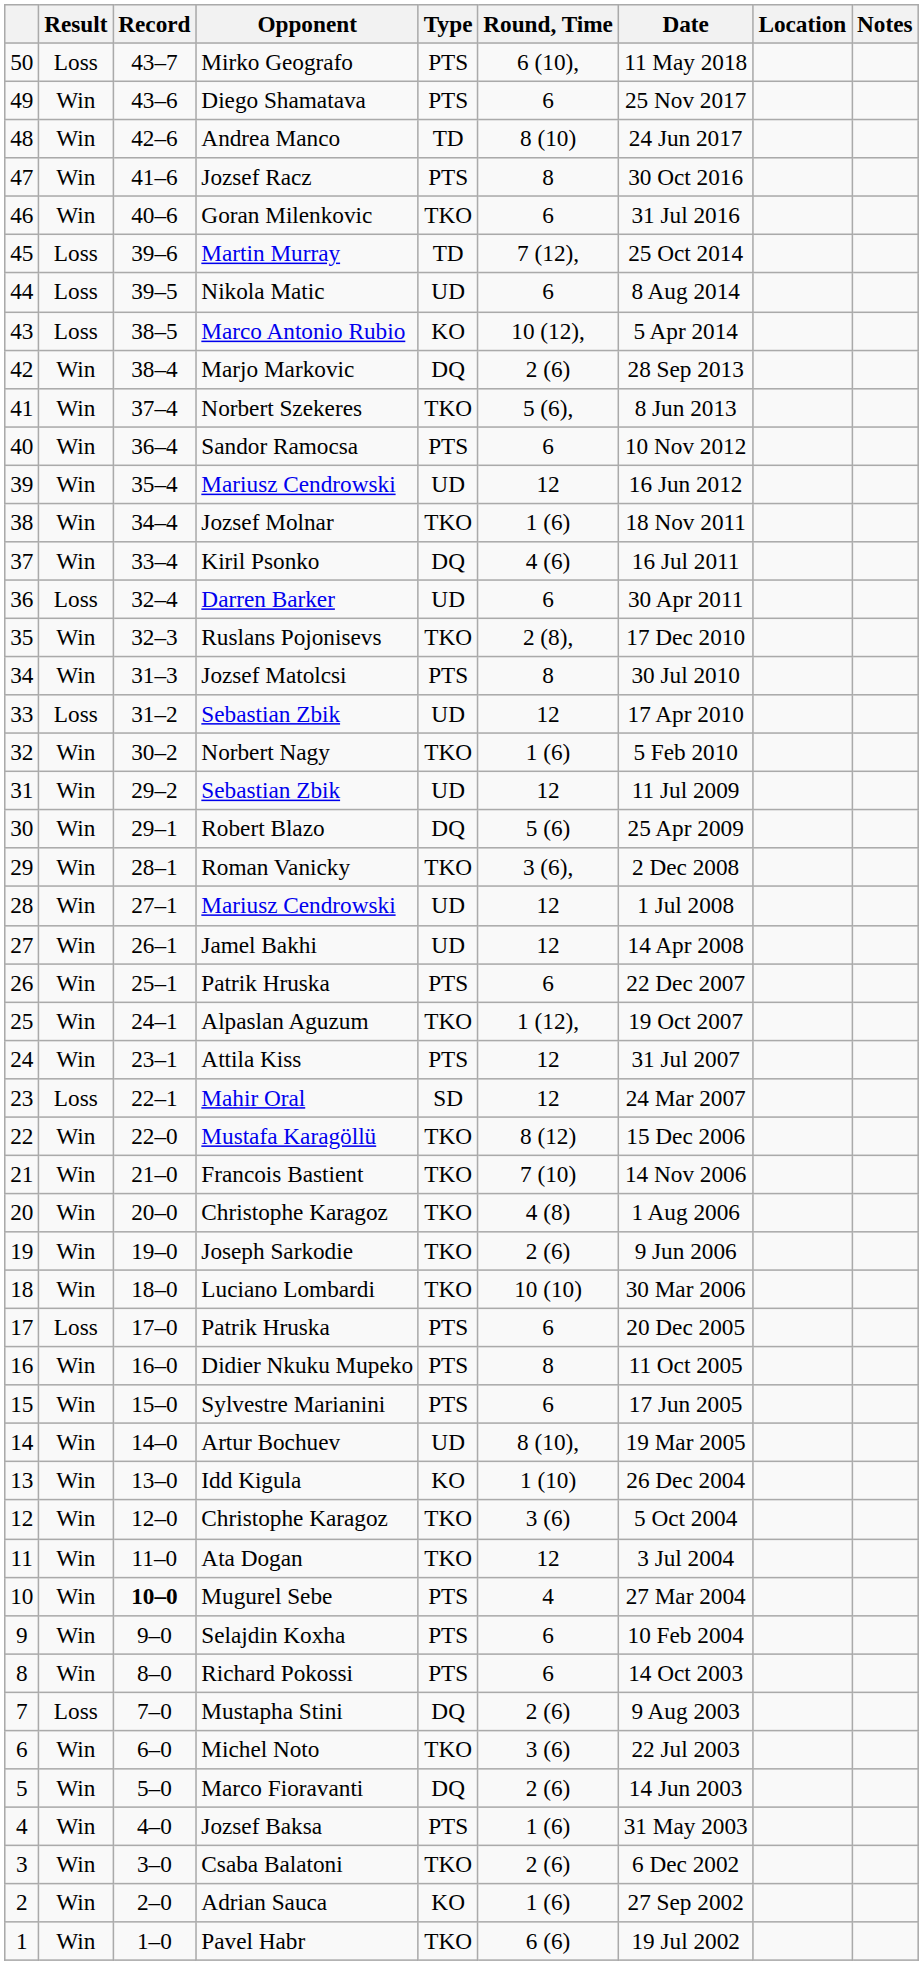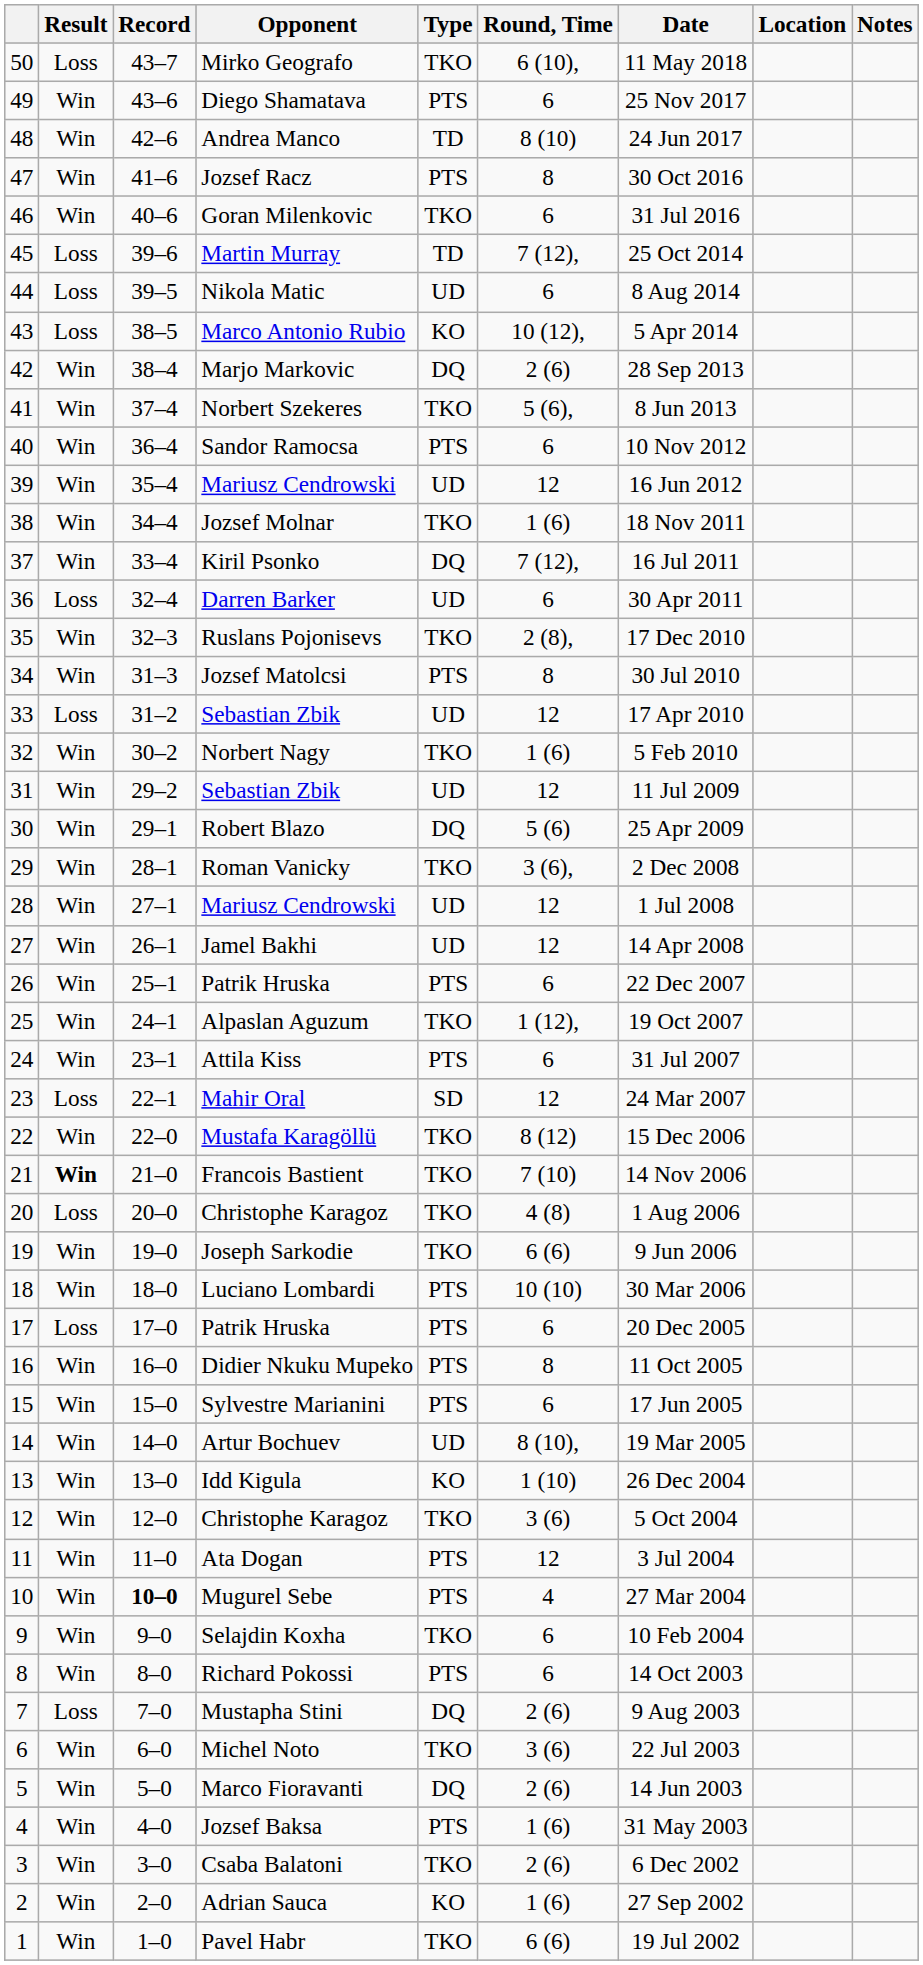Mirko Geografo | Type: PTS -> TKO
Kiril Psonko | Round, Time: 4 (6) -> 7 (12),
Attila Kiss | Round, Time: 12 -> 6
Francois Bastient | Result: normal -> bold
20 / Christophe Karagoz | Result: Win -> Loss
Joseph Sarkodie | Round, Time: 2 (6) -> 6 (6)
Luciano Lombardi | Type: TKO -> PTS
Ata Dogan | Type: TKO -> PTS
Selajdin Koxha | Type: PTS -> TKO
